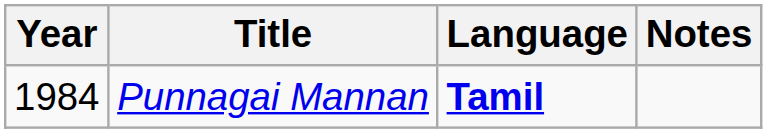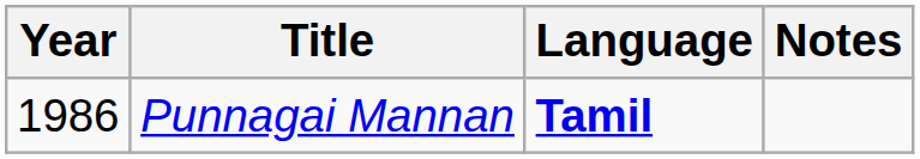Punnagai Mannan | Year: 1984 -> 1986
